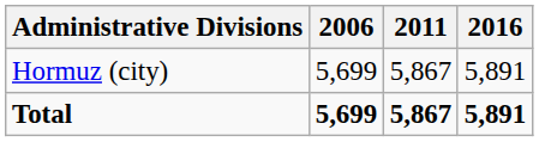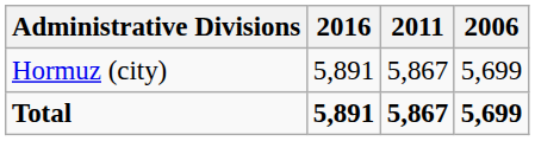columns swapped: 2006 <-> 2016
